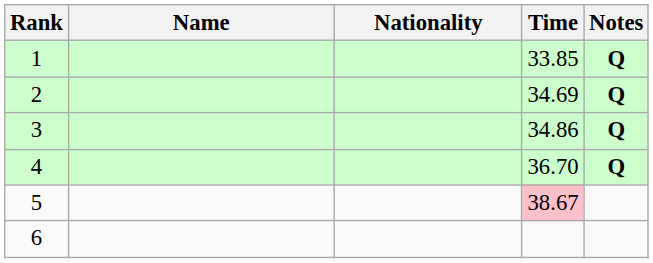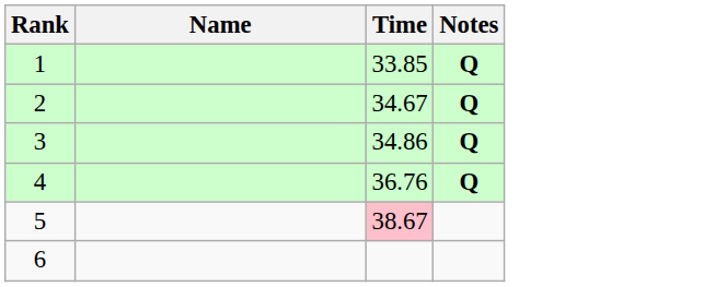- column: Nationality
2 | Time: 34.69 -> 34.67
4 | Time: 36.70 -> 36.76
